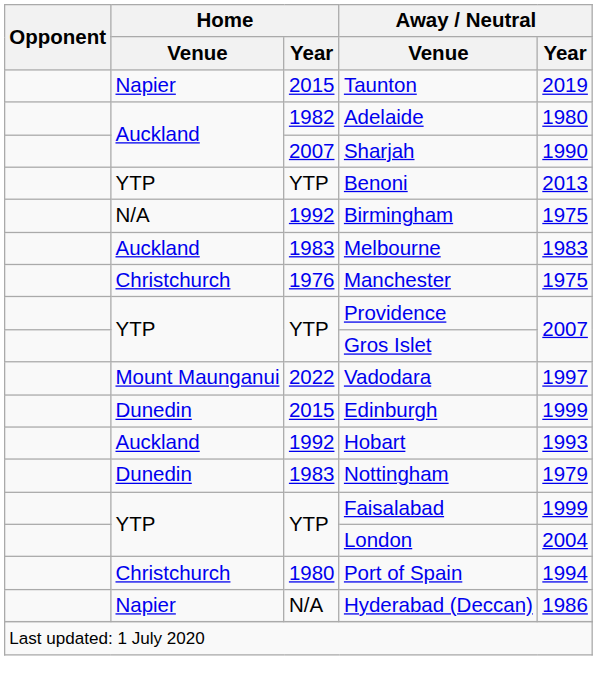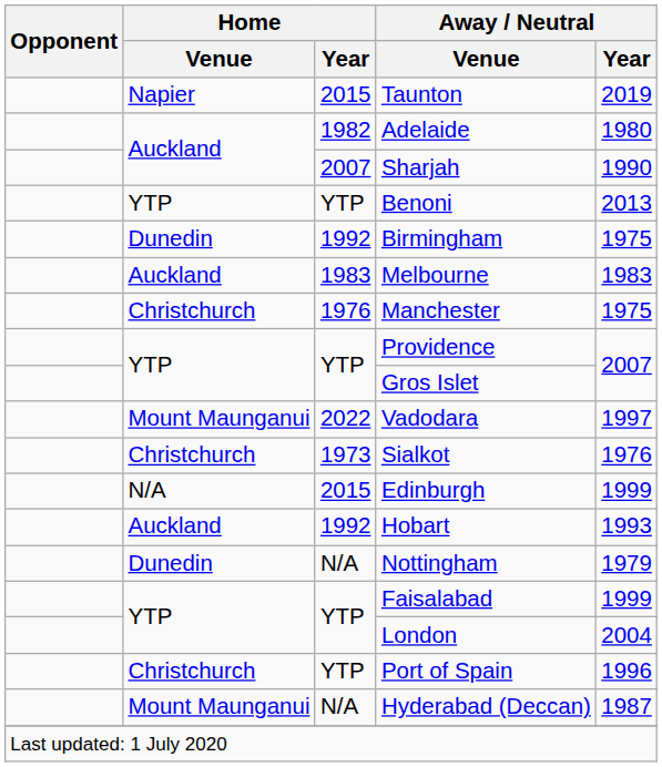Birmingham | Home / Venue: N/A -> Dunedin
+ row: Christchurch | 1973 | Sialkot | 1976
Edinburgh | Home / Venue: Dunedin -> N/A
Nottingham | Home / Year: 1983 -> N/A
Port of Spain | Home / Year: 1980 -> YTP
Port of Spain | Away / Neutral / Year: 1994 -> 1996
Hyderabad (Deccan) | Home / Venue: Napier -> Mount Maunganui
Hyderabad (Deccan) | Away / Neutral / Year: 1986 -> 1987
